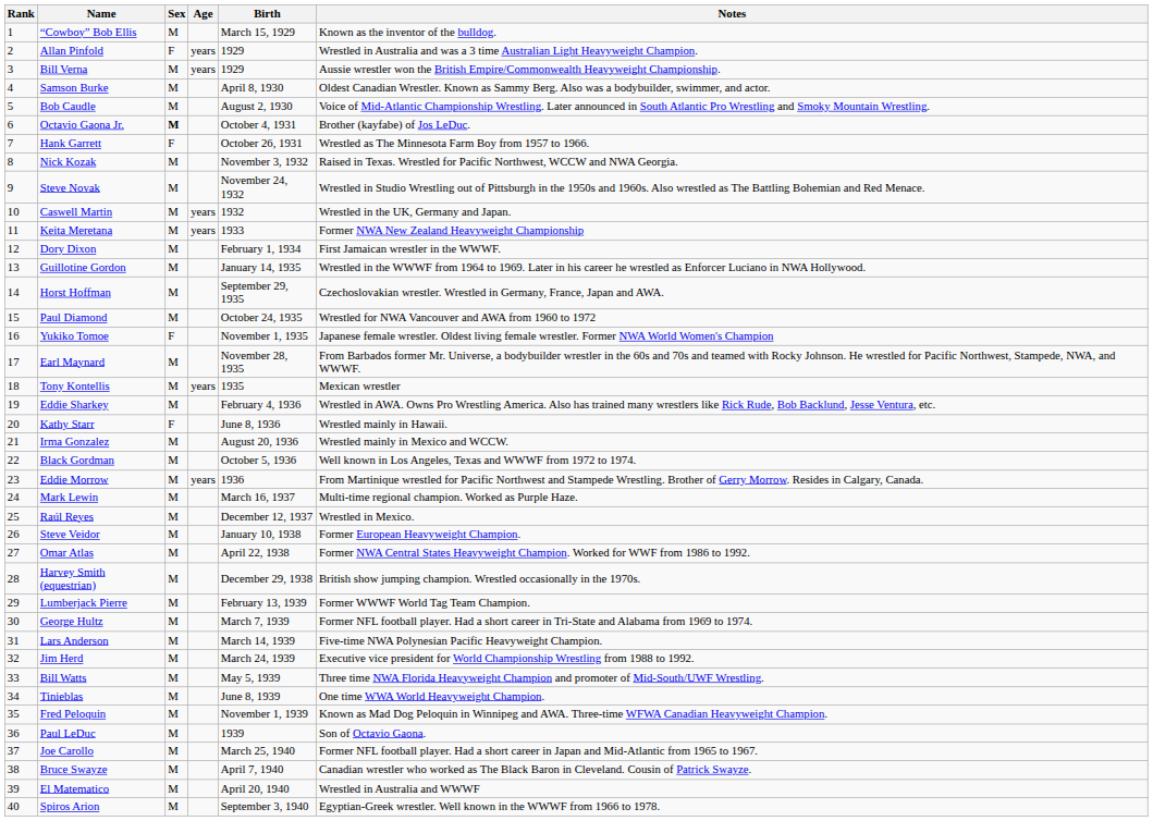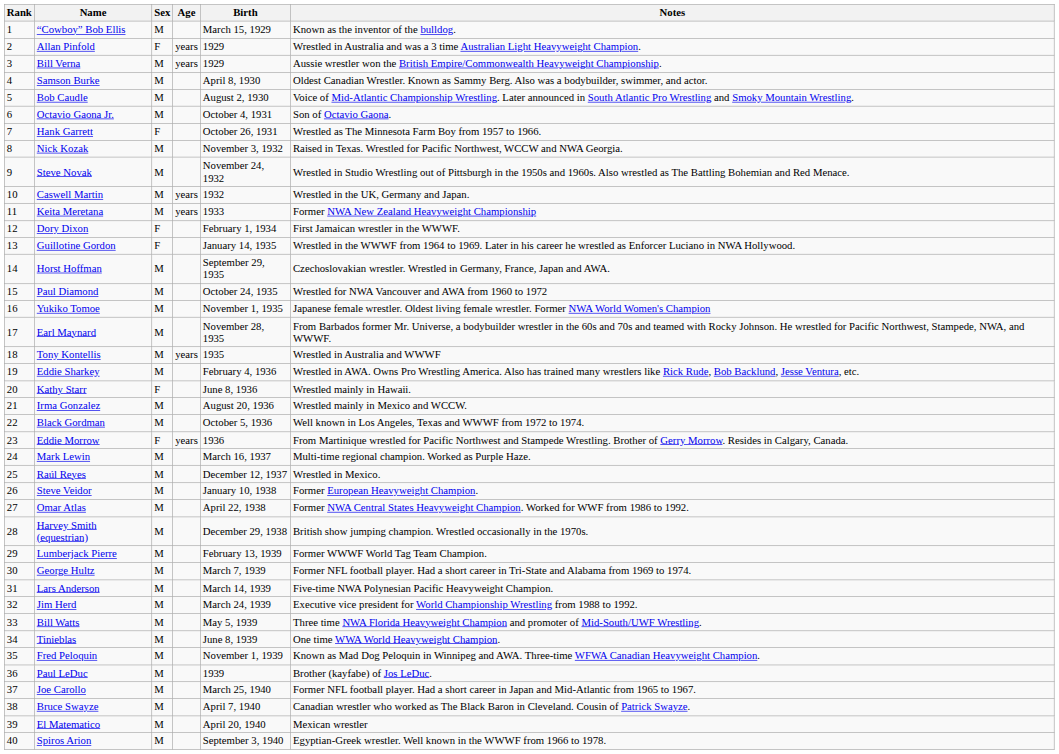Octavio Gaona Jr. | Sex: bold -> normal
Octavio Gaona Jr. | Notes: Brother (kayfabe) of Jos LeDuc. -> Son of Octavio Gaona.
Dory Dixon | Sex: M -> F
Guillotine Gordon | Sex: M -> F
Yukiko Tomoe | Sex: F -> M
Tony Kontellis | Notes: Mexican wrestler -> Wrestled in Australia and WWWF
Eddie Morrow | Sex: M -> F
Paul LeDuc | Notes: Son of Octavio Gaona. -> Brother (kayfabe) of Jos LeDuc.
El Matematico | Notes: Wrestled in Australia and WWWF -> Mexican wrestler
